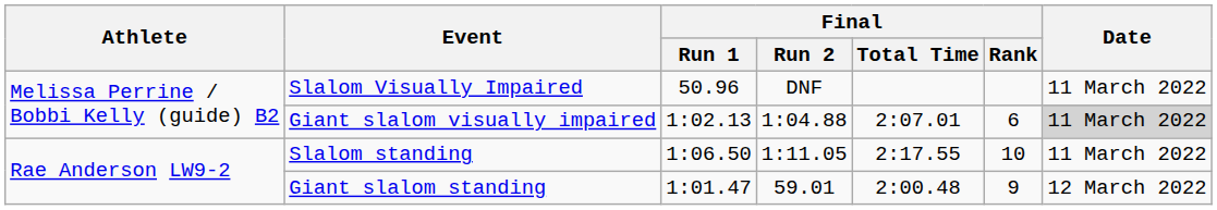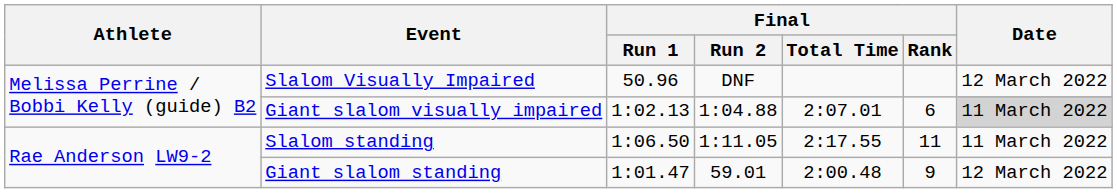Slalom Visually Impaired | Date: 11 March 2022 -> 12 March 2022
Slalom standing | Final / Rank: 10 -> 11
